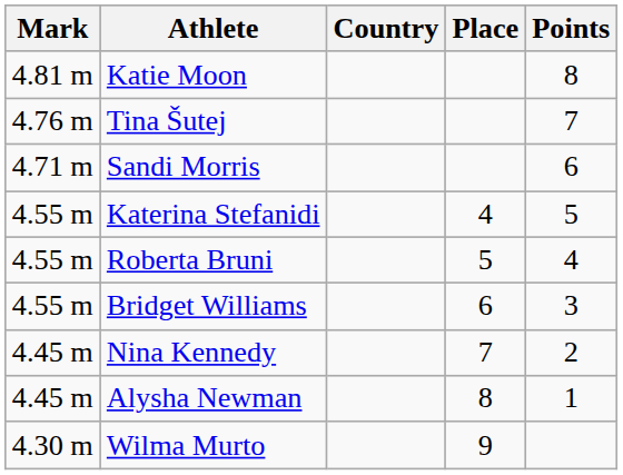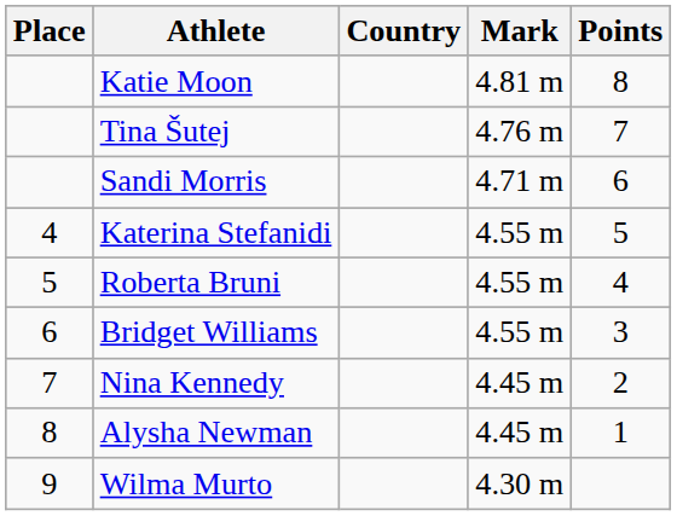columns swapped: Place <-> Mark
